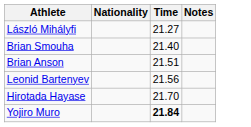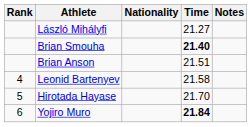+ column: Rank | 4 | 5 | 6
Brian Smouha | Time: normal -> bold
Leonid Bartenyev | Time: 21.56 -> 21.58
